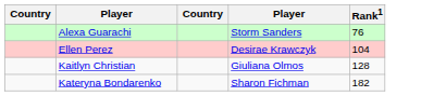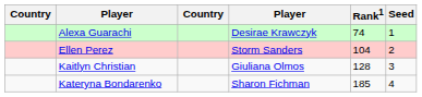+ column: Seed | 1 | 2 | 3 | 4
Alexa Guarachi | column 4: Storm Sanders -> Desirae Krawczyk
Alexa Guarachi | Rank1: 76 -> 74
Ellen Perez | column 4: Desirae Krawczyk -> Storm Sanders
Kateryna Bondarenko | Rank1: 182 -> 185
